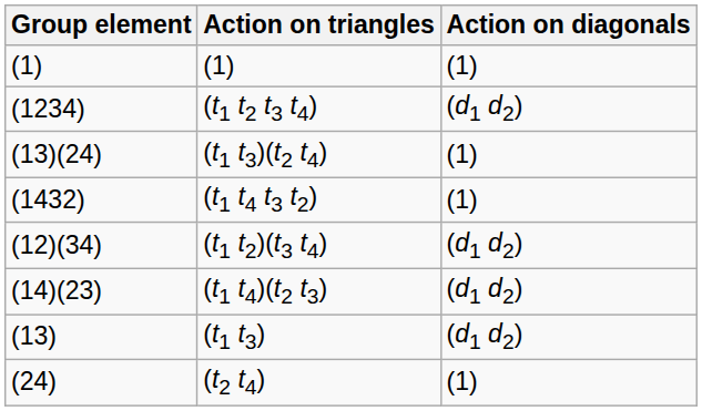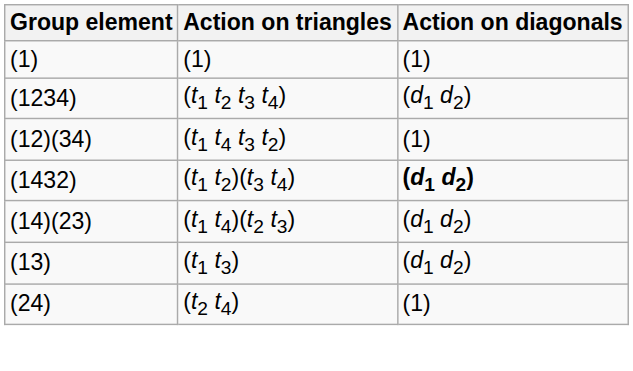- row: (13)(24) | (t1 t3)(t2 t4) | (1)
(t1 t4 t3 t2) | Group element: (1432) -> (12)(34)
(t1 t2)(t3 t4) | Group element: (12)(34) -> (1432)
(t1 t2)(t3 t4) | Action on diagonals: normal -> bold
